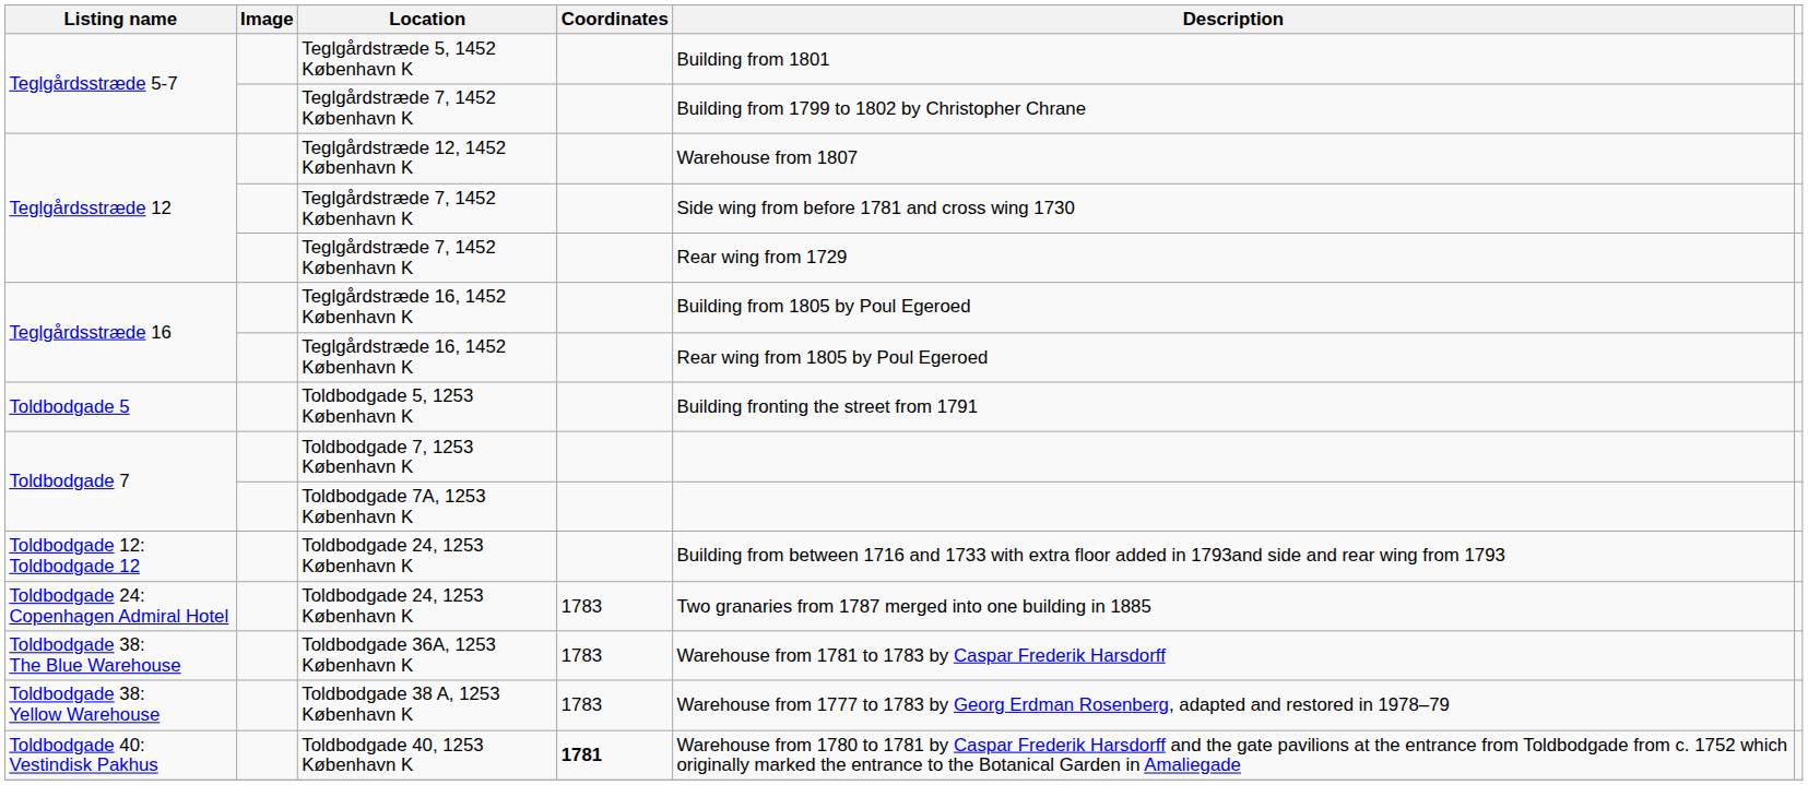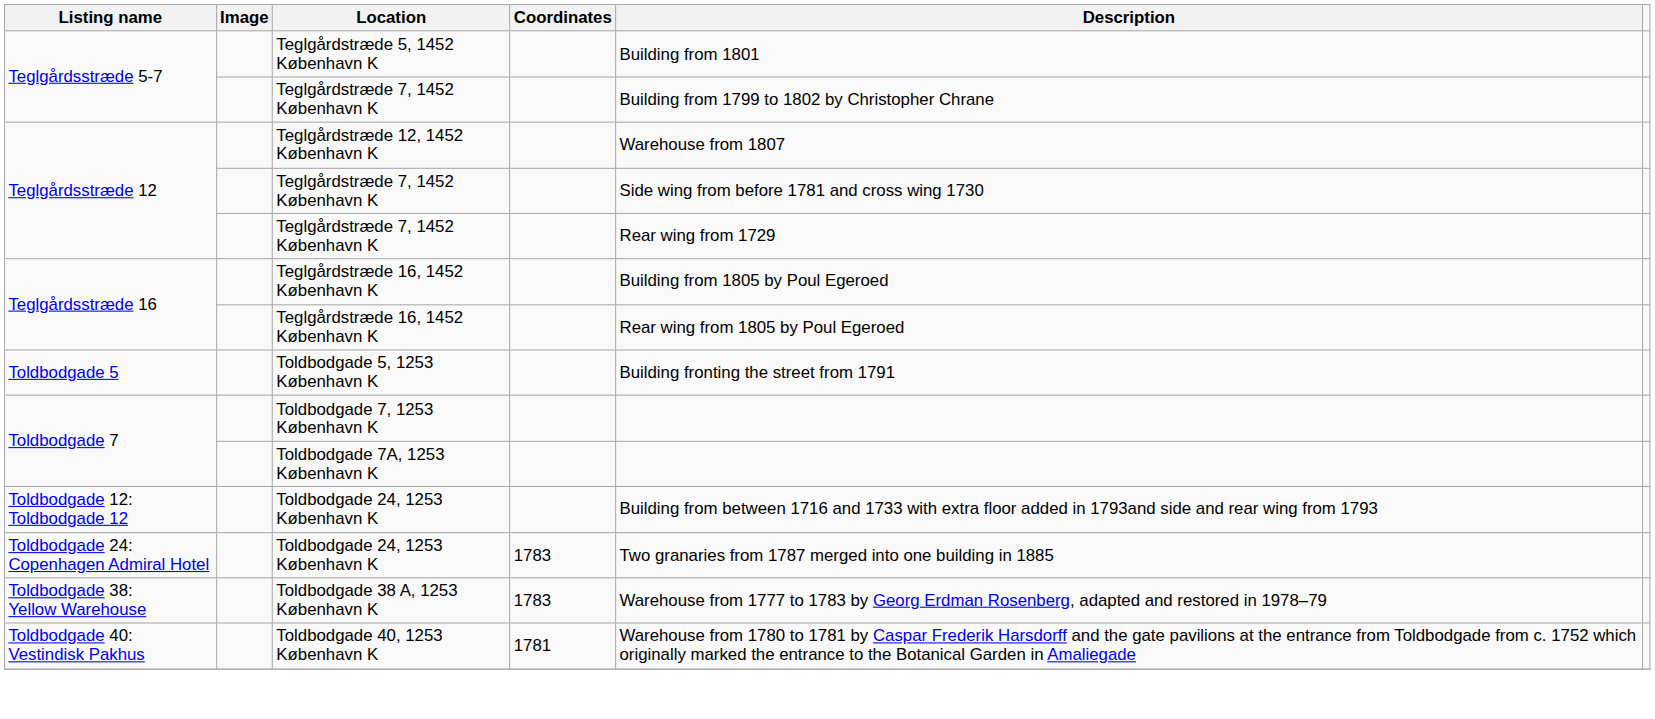- row: Toldbodgade 38: The Blue Warehouse | Toldbodgade 36A, 1253 København K | 1783 | Warehouse from 1781 to 1783 by Caspar Frederik Harsdorff
Toldbodgade 40, 1253 København K | Coordinates: bold -> normal
